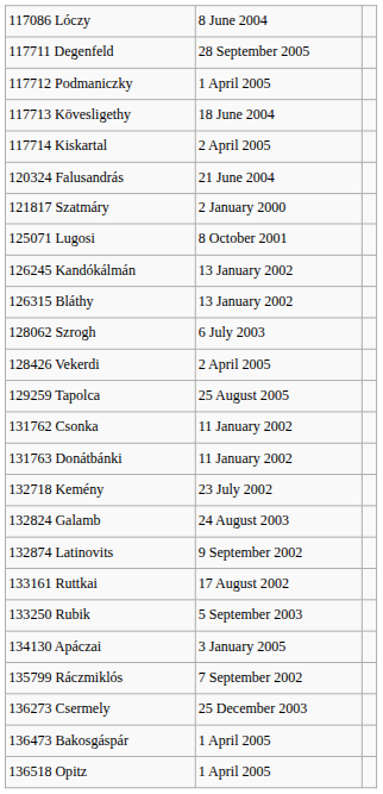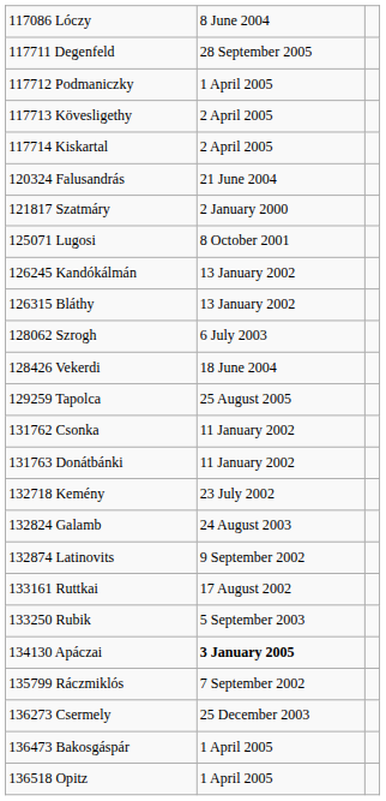117713 Kövesligethy | column 2: 18 June 2004 -> 2 April 2005
128426 Vekerdi | column 2: 2 April 2005 -> 18 June 2004
134130 Apáczai | column 2: normal -> bold
